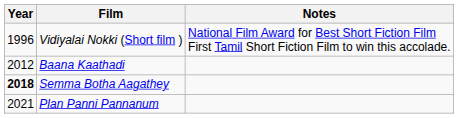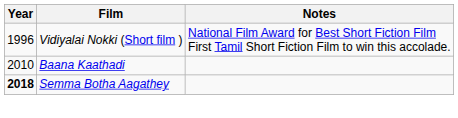Baana Kaathadi | Year: 2012 -> 2010
- row: 2021 | Plan Panni Pannanum
